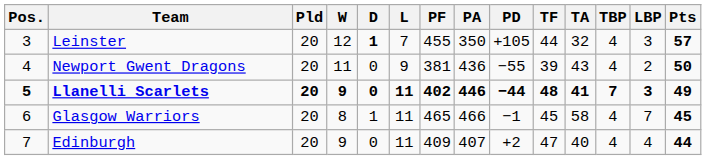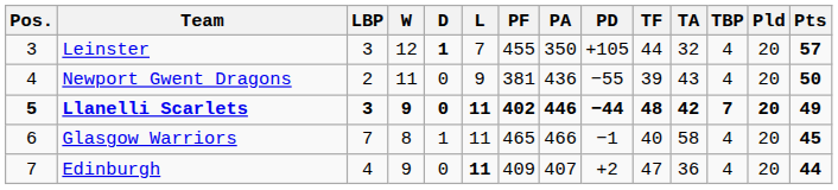columns swapped: Pld <-> LBP
Llanelli Scarlets | TA: 41 -> 42
Glasgow Warriors | TF: 45 -> 40
Edinburgh | L: normal -> bold
Edinburgh | TA: 40 -> 36
